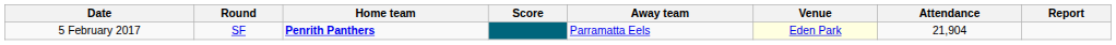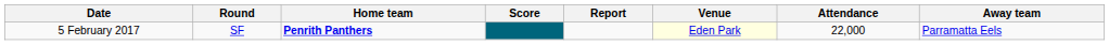columns swapped: Away team <-> Report
5 February 2017 | Attendance: 21,904 -> 22,000
